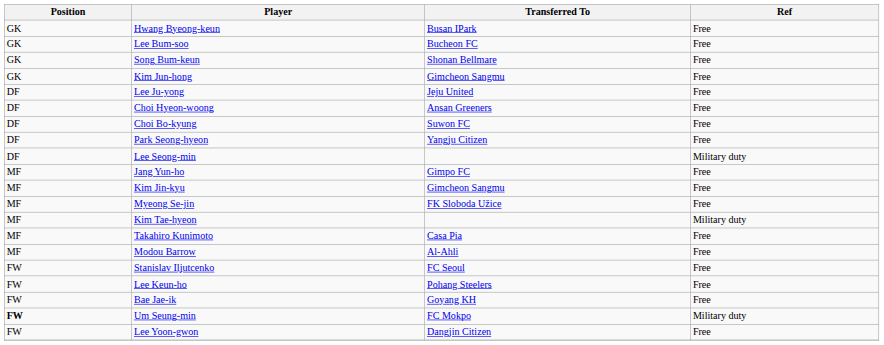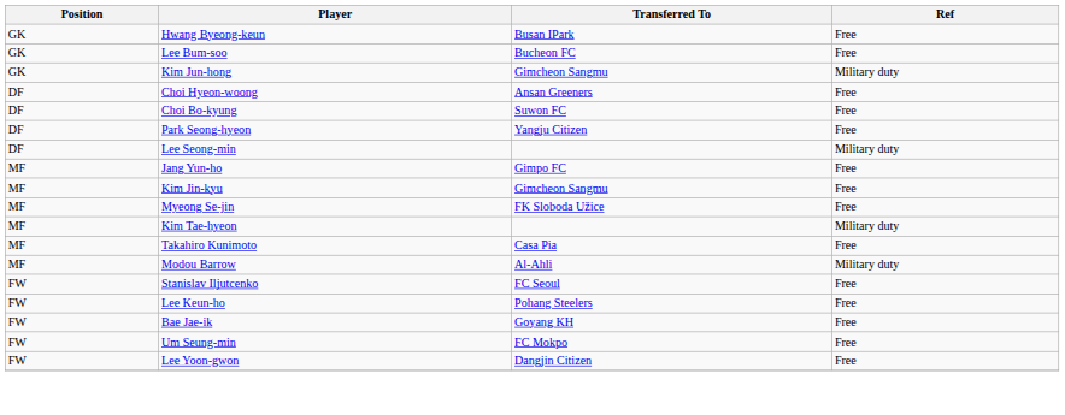- row: GK | Song Bum-keun | Shonan Bellmare | Free
Kim Jun-hong | Ref: Free -> Military duty
- row: DF | Lee Ju-yong | Jeju United | Free
Modou Barrow | Ref: Free -> Military duty
Um Seung-min | Position: bold -> normal
Um Seung-min | Ref: Military duty -> Free
